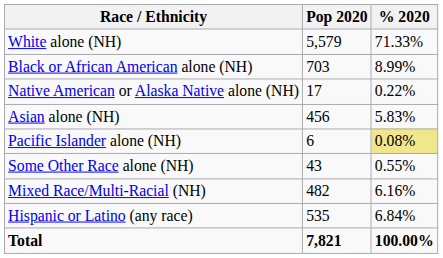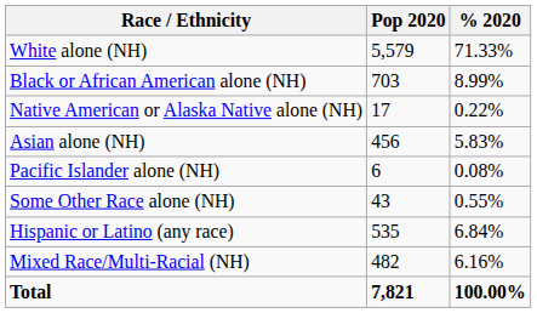Pacific Islander alone (NH) | % 2020: khaki background -> no background
rows swapped: Mixed Race/Multi-Racial (NH) <-> Hispanic or Latino (any race)
